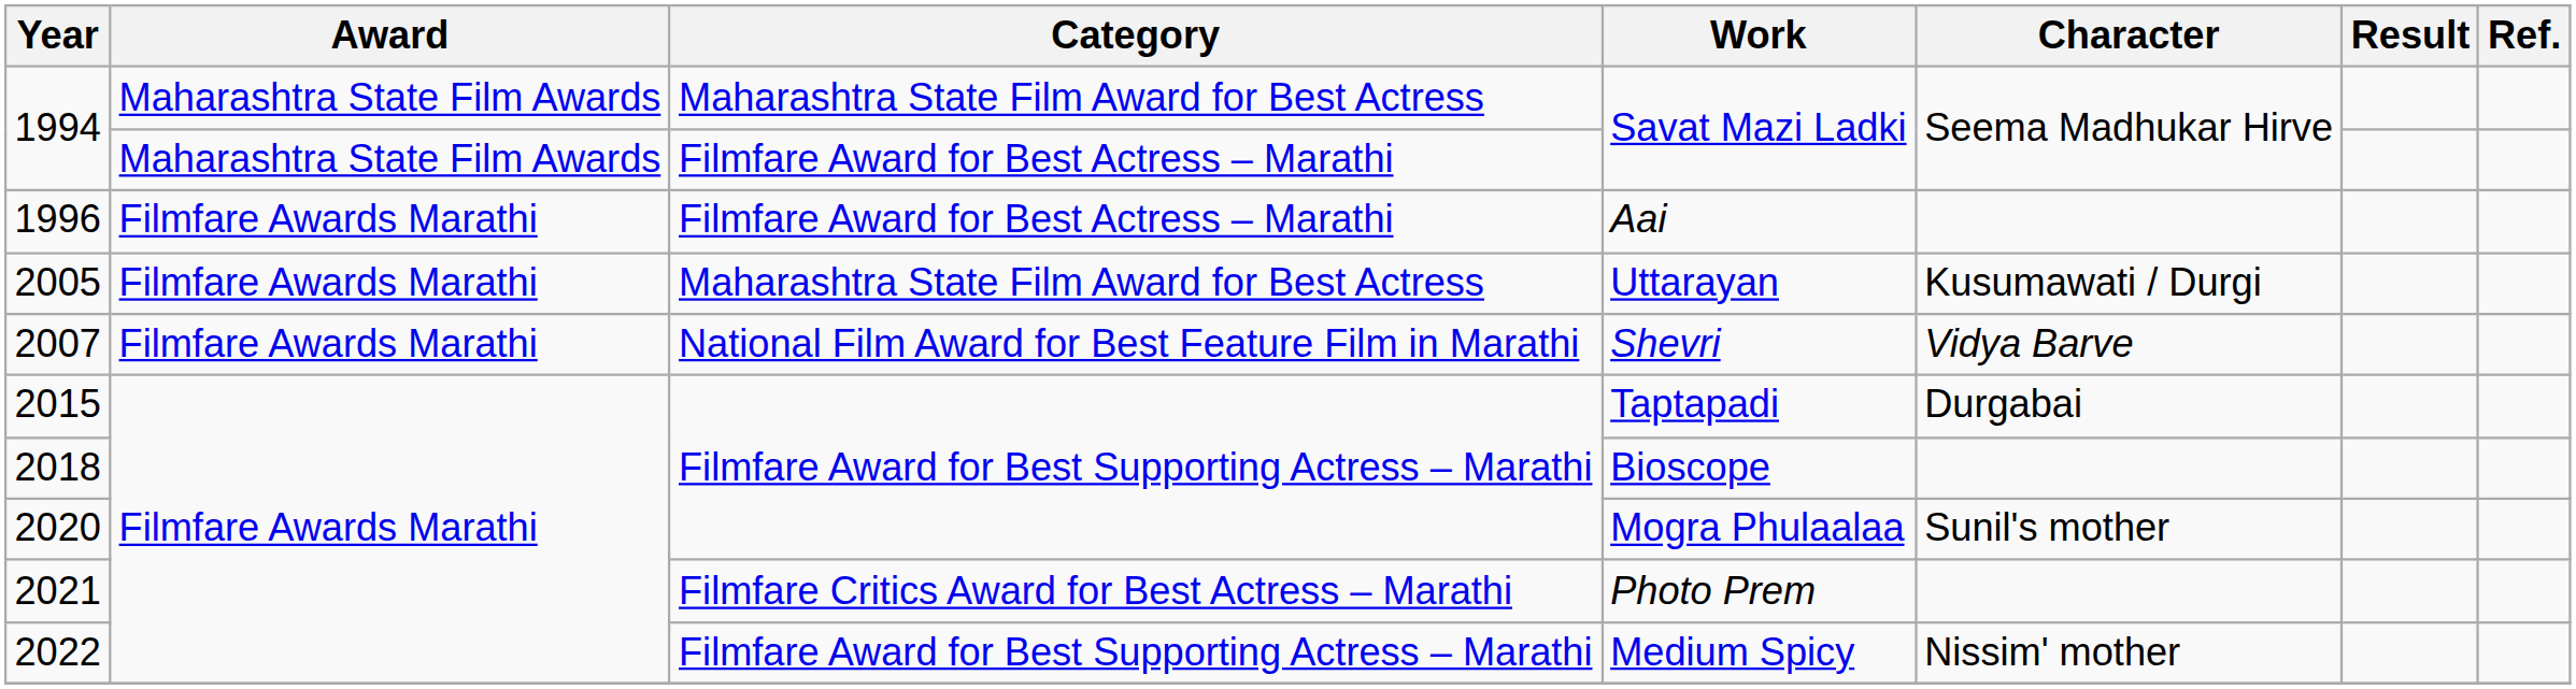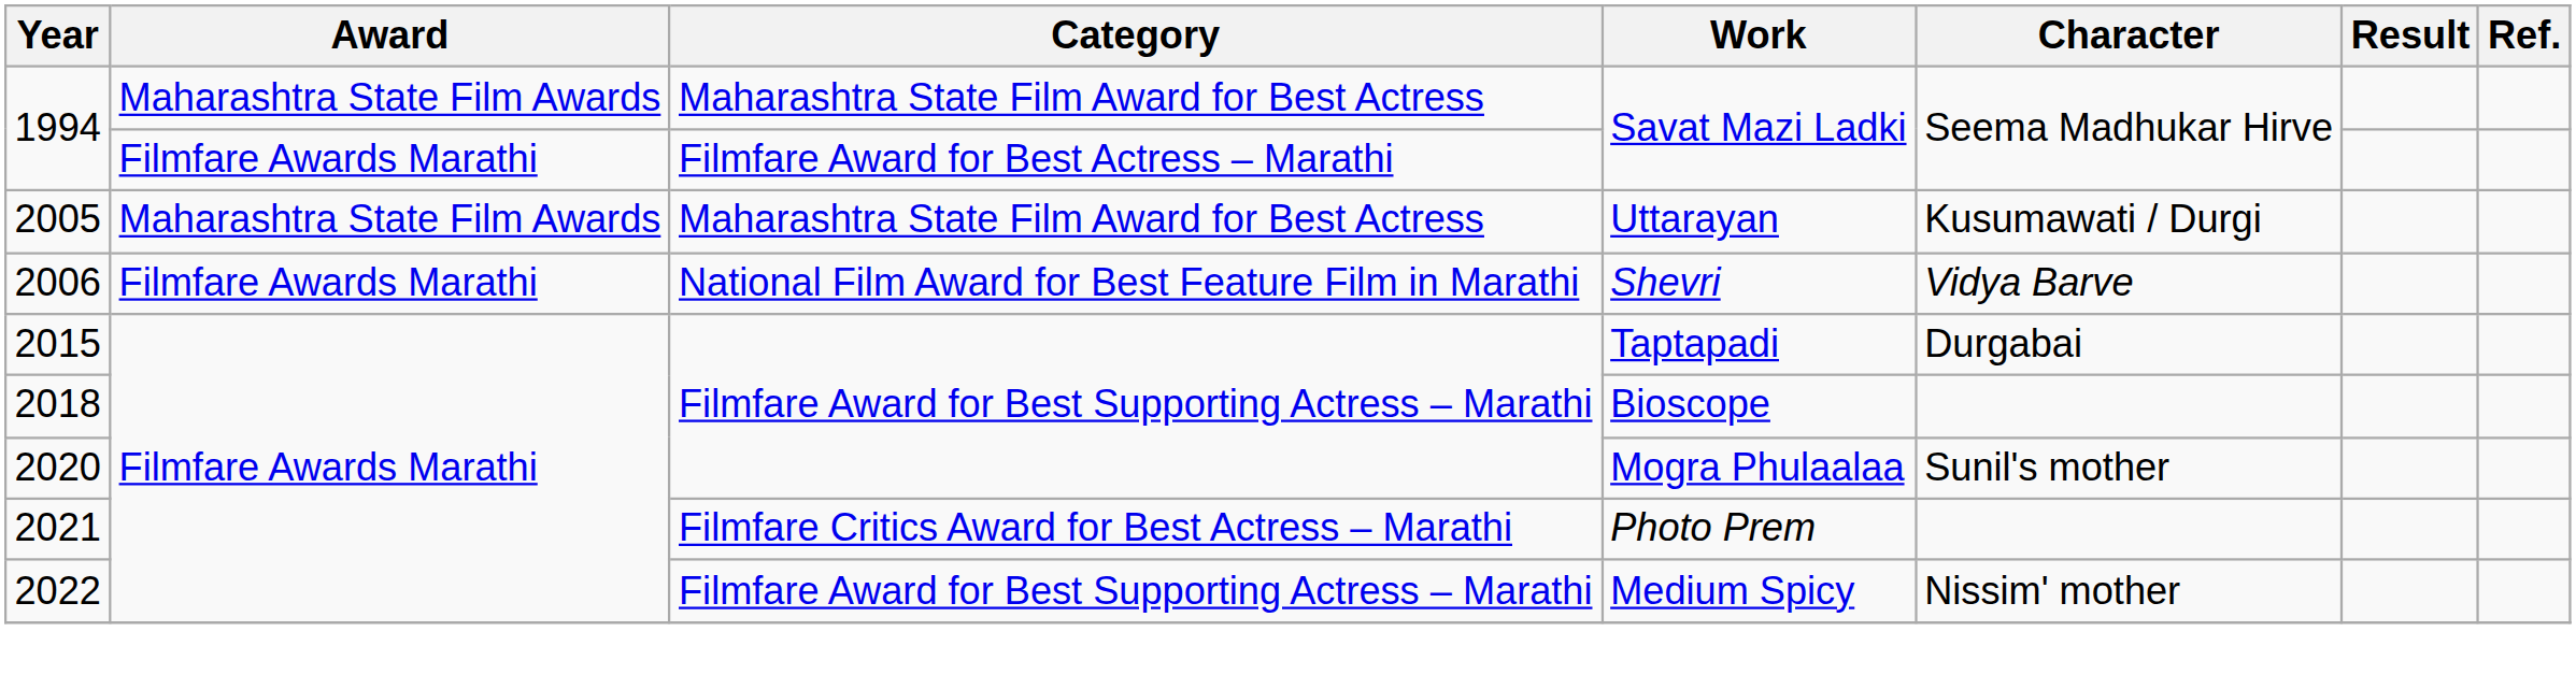Filmfare Award for Best Actress – Marathi / Savat Mazi Ladki | Award: Maharashtra State Film Awards -> Filmfare Awards Marathi
- row: 1996 | Filmfare Awards Marathi | Filmfare Award for Best Actress – Marathi | Aai
Uttarayan | Award: Filmfare Awards Marathi -> Maharashtra State Film Awards
Shevri | Year: 2007 -> 2006
